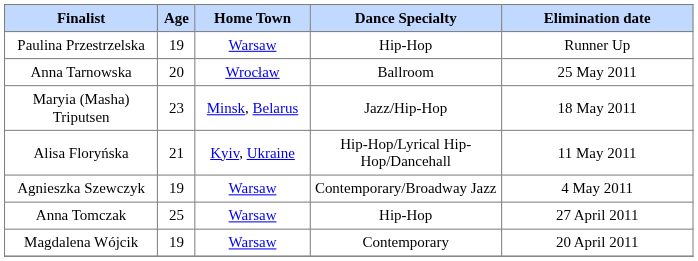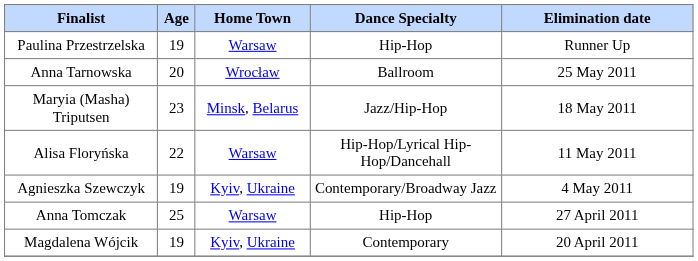Alisa Floryńska | Age: 21 -> 22
Alisa Floryńska | Home Town: Kyiv, Ukraine -> Warsaw
Agnieszka Szewczyk | Home Town: Warsaw -> Kyiv, Ukraine
Magdalena Wójcik | Home Town: Warsaw -> Kyiv, Ukraine
